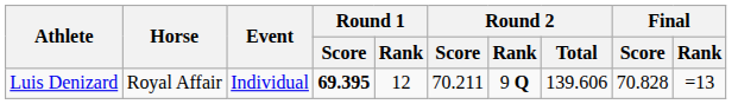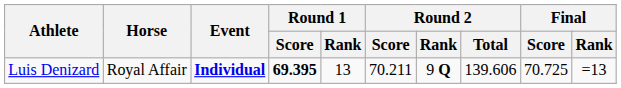Luis Denizard | Event: normal -> bold
Luis Denizard | Round 1 / Rank: 12 -> 13
Luis Denizard | Final / Score: 70.828 -> 70.725
